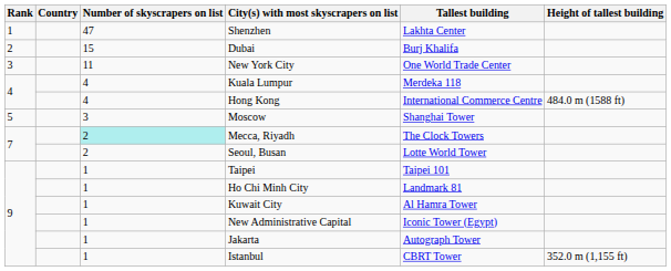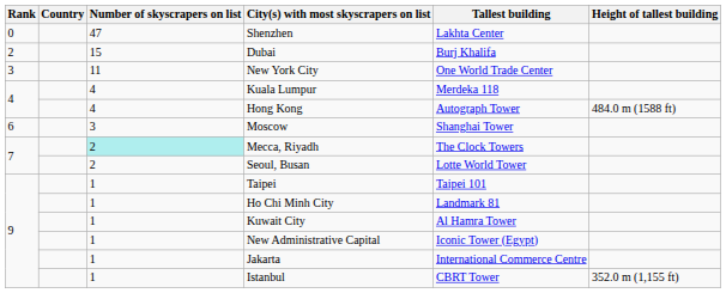Shenzhen | Rank: 1 -> 0
Hong Kong | Tallest building: International Commerce Centre -> Autograph Tower
Moscow | Rank: 5 -> 6
Jakarta | Tallest building: Autograph Tower -> International Commerce Centre
